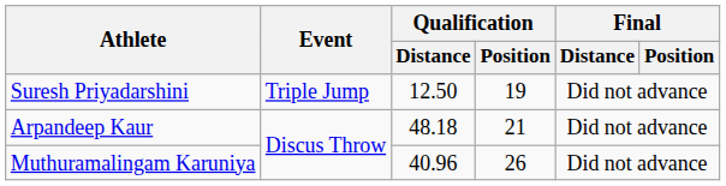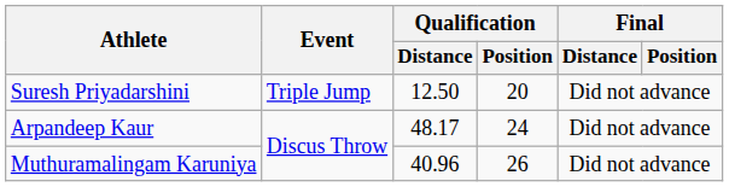Suresh Priyadarshini | Qualification / Position: 19 -> 20
Arpandeep Kaur | Qualification / Distance: 48.18 -> 48.17
Arpandeep Kaur | Qualification / Position: 21 -> 24
